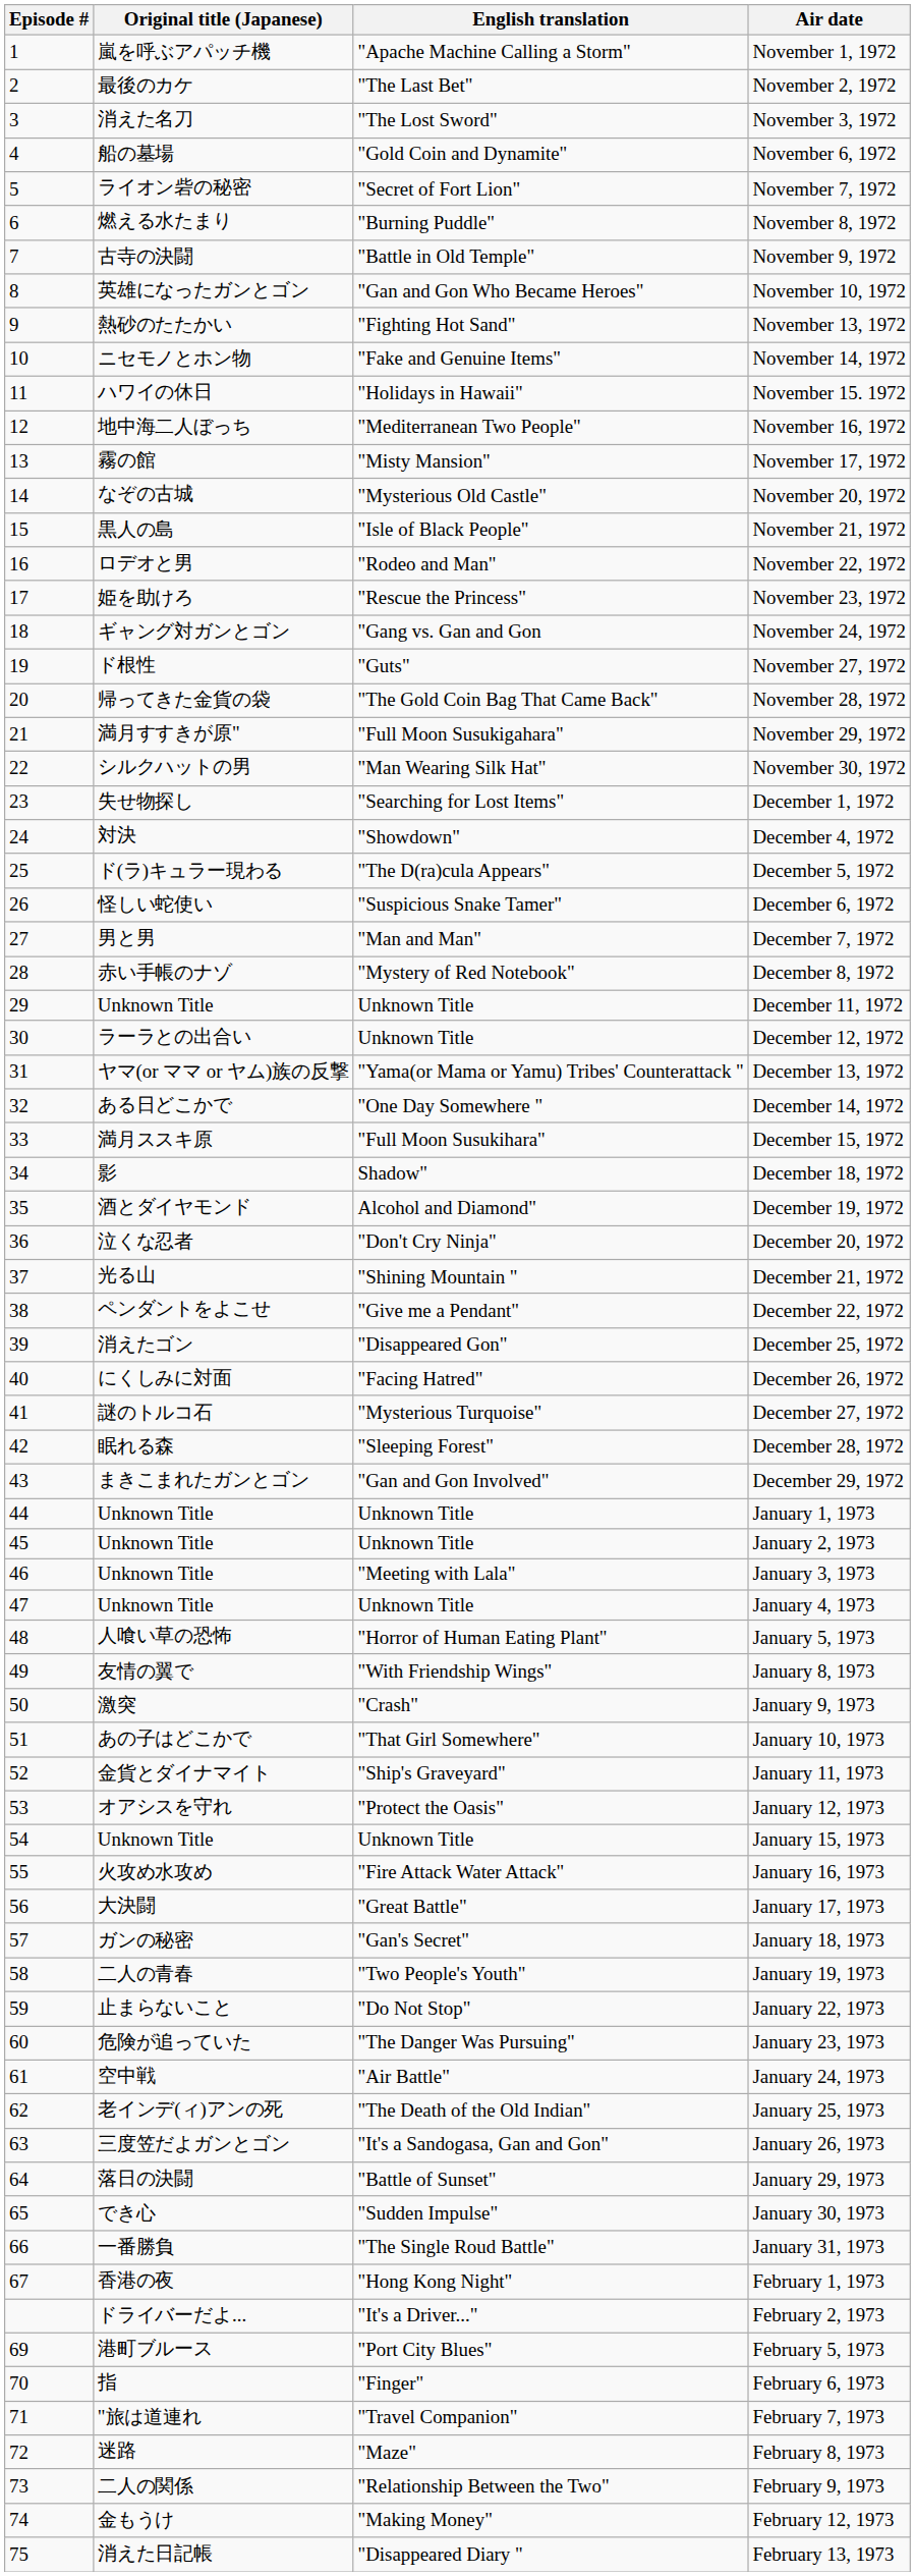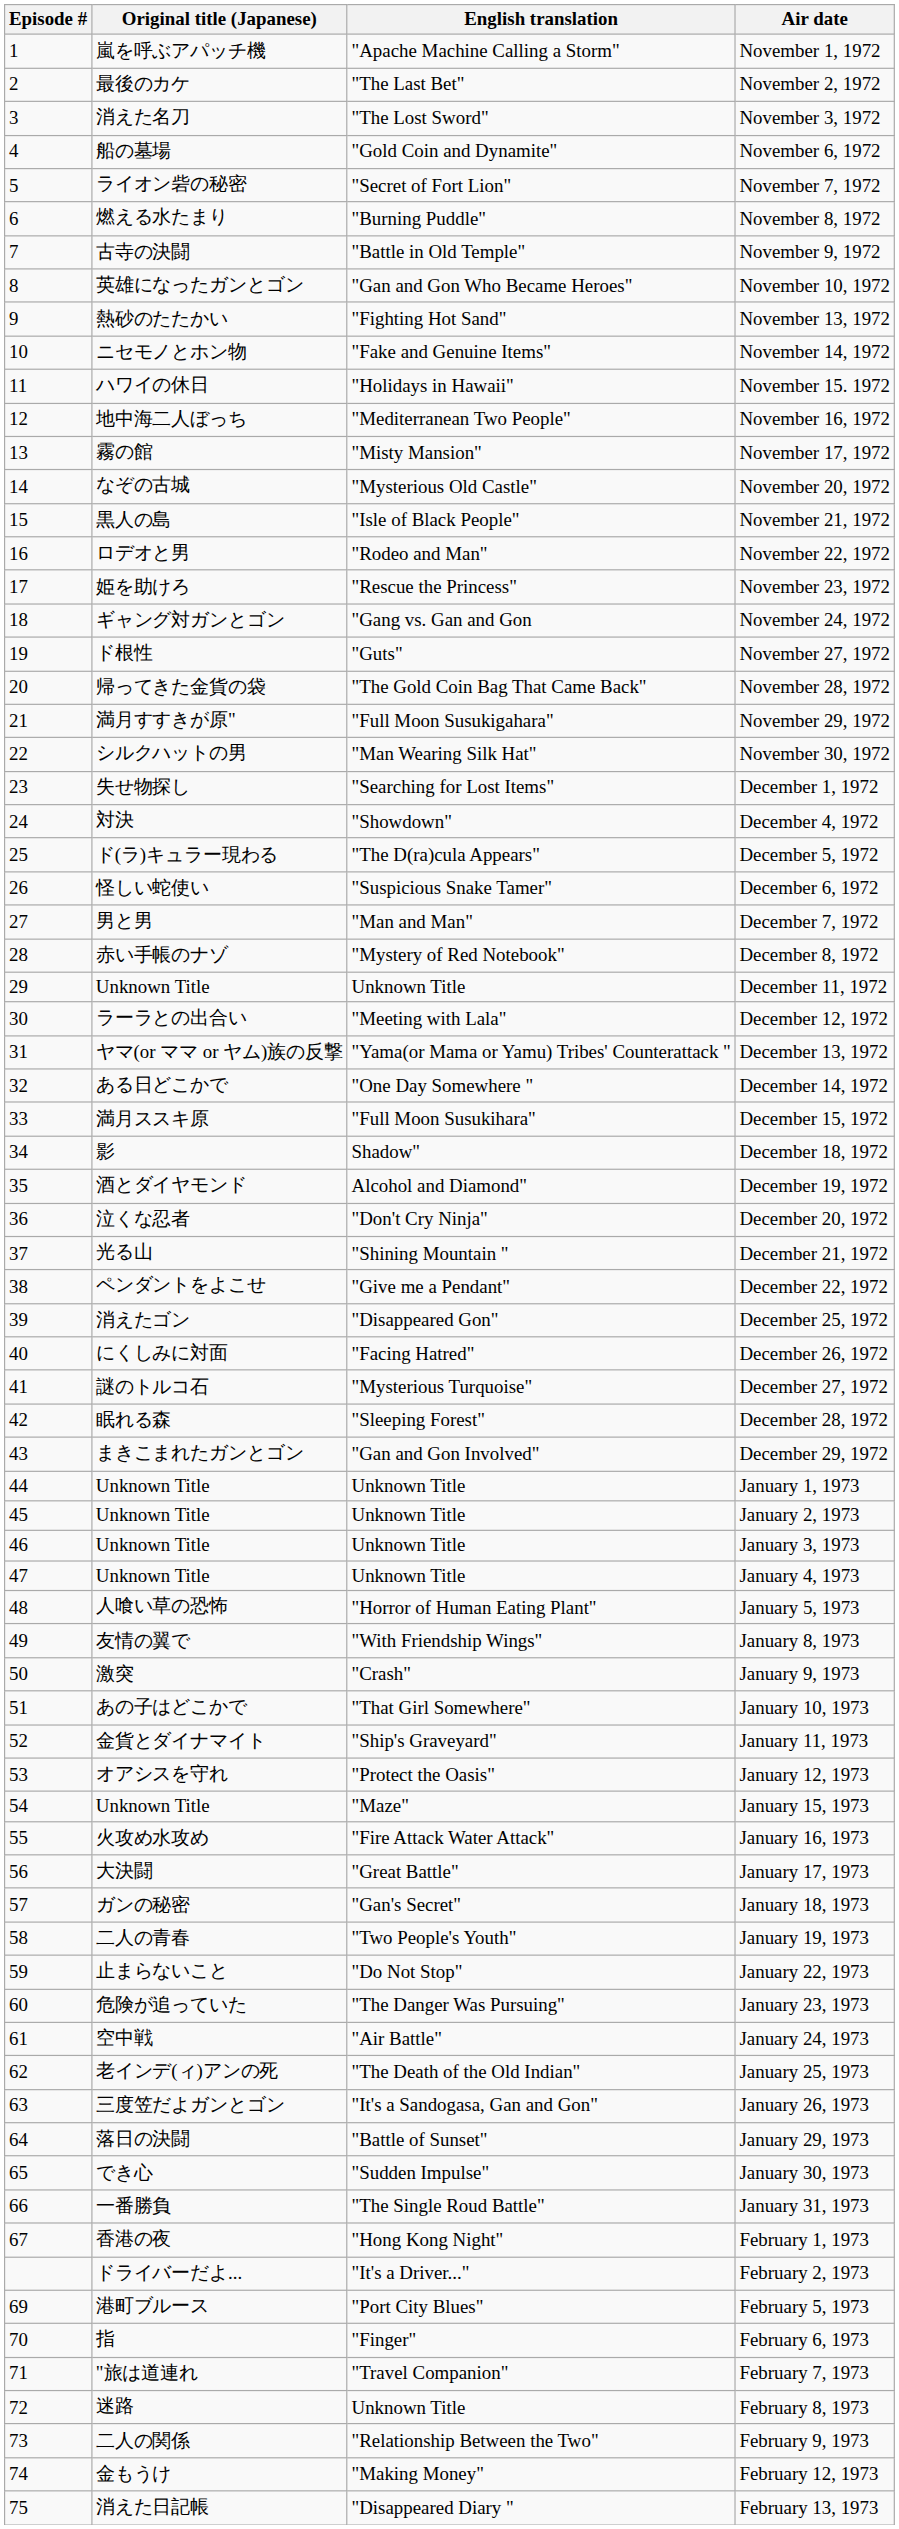December 12, 1972 | English translation: Unknown Title -> "Meeting with Lala"
January 3, 1973 | English translation: "Meeting with Lala" -> Unknown Title
January 15, 1973 | English translation: Unknown Title -> "Maze"
February 8, 1973 | English translation: "Maze" -> Unknown Title
